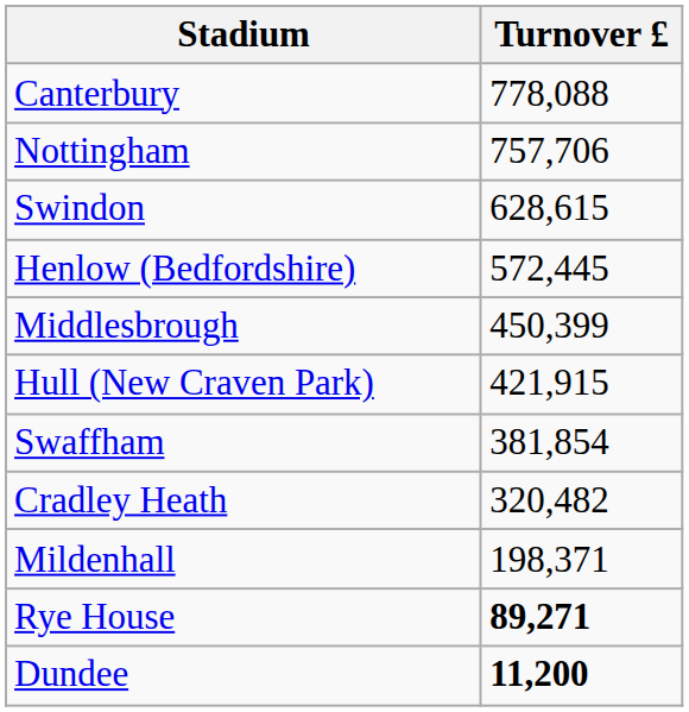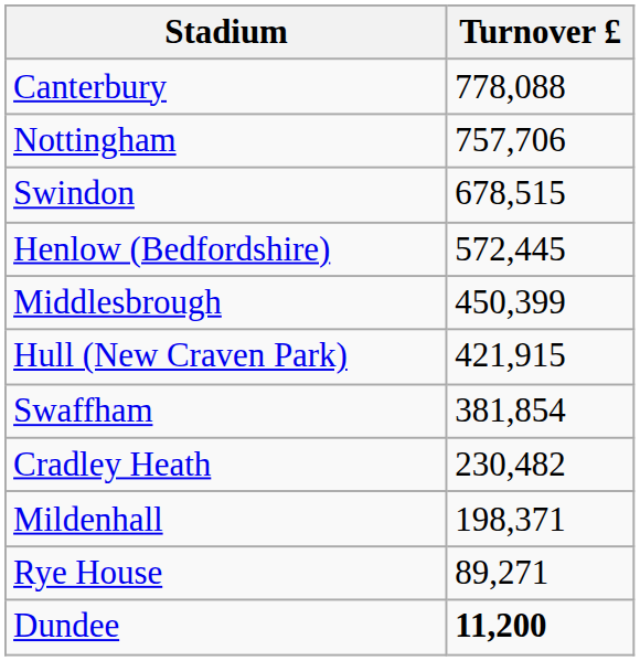Swindon | Turnover £: 628,615 -> 678,515
Cradley Heath | Turnover £: 320,482 -> 230,482
Rye House | Turnover £: bold -> normal
